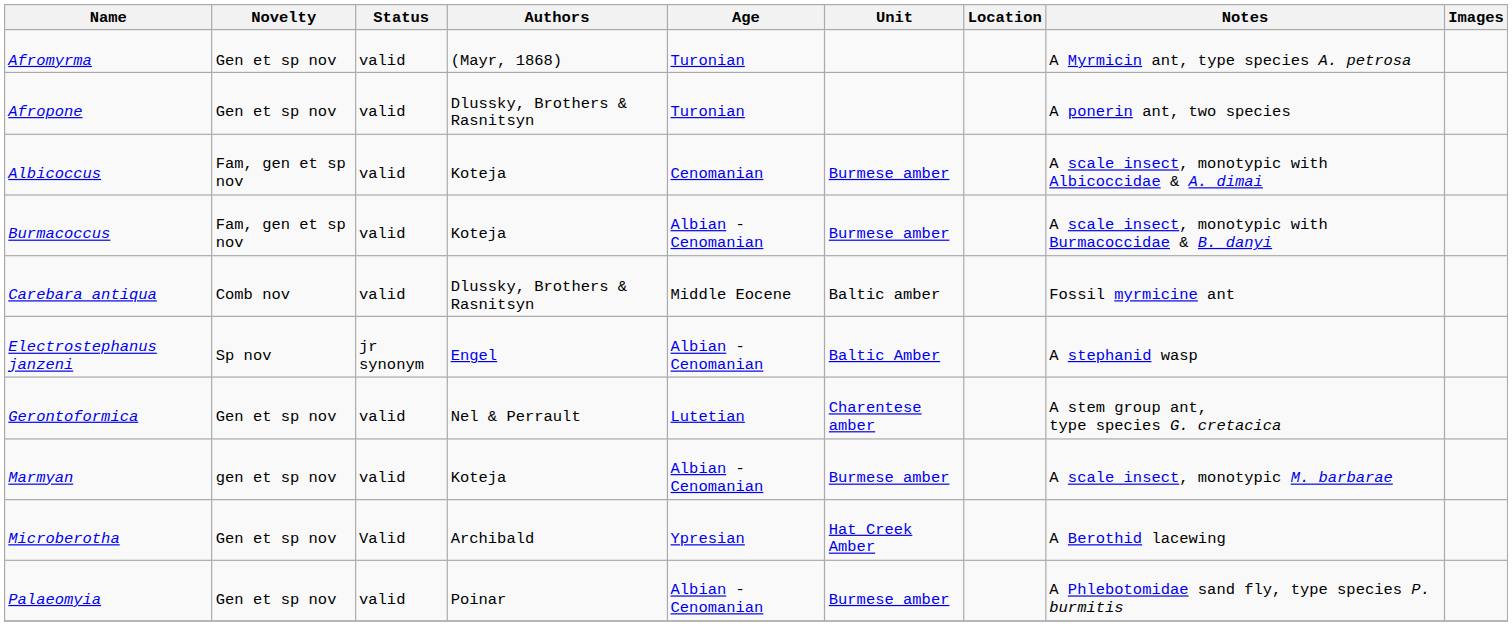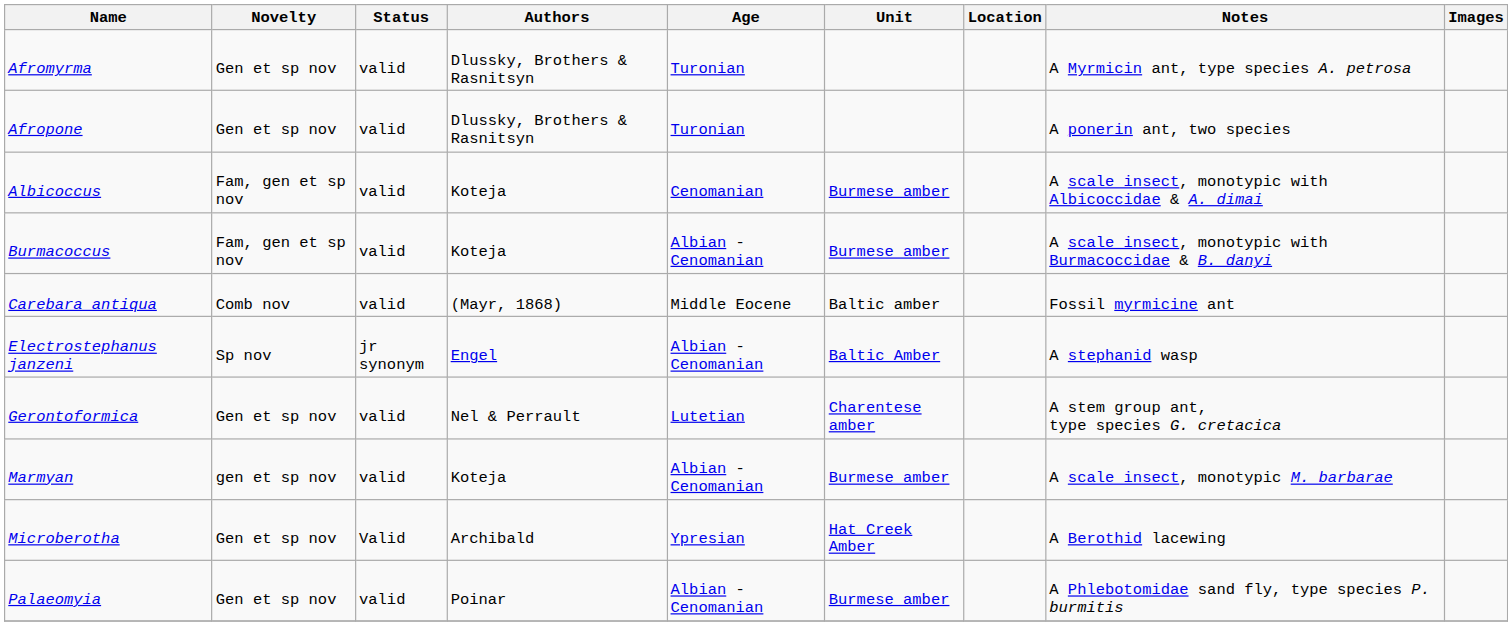Afromyrma | Authors: (Mayr, 1868) -> Dlussky, Brothers & Rasnitsyn
Carebara antiqua | Authors: Dlussky, Brothers & Rasnitsyn -> (Mayr, 1868)
